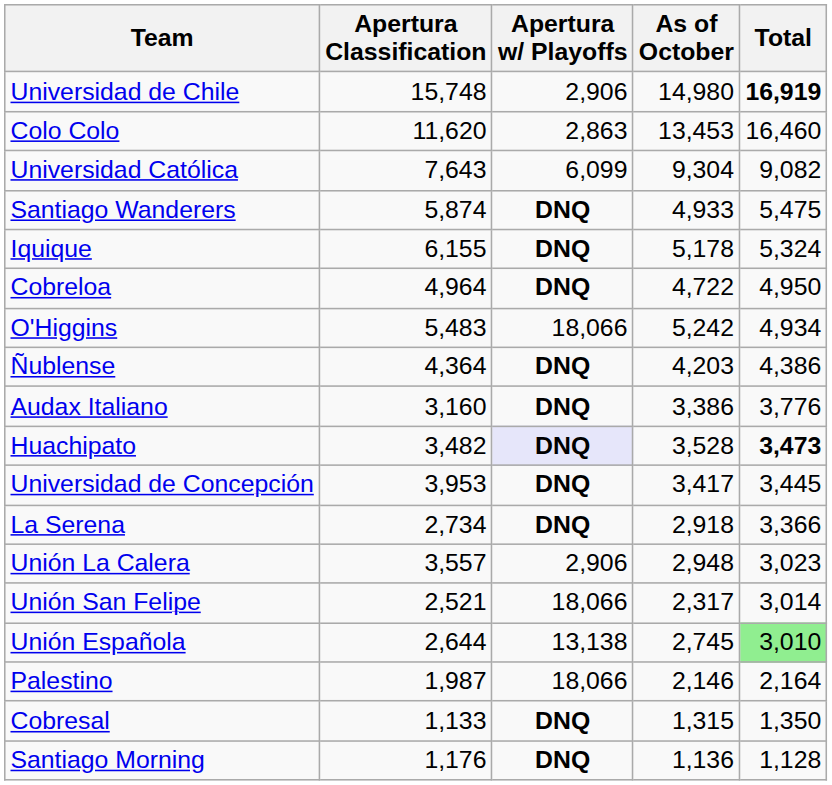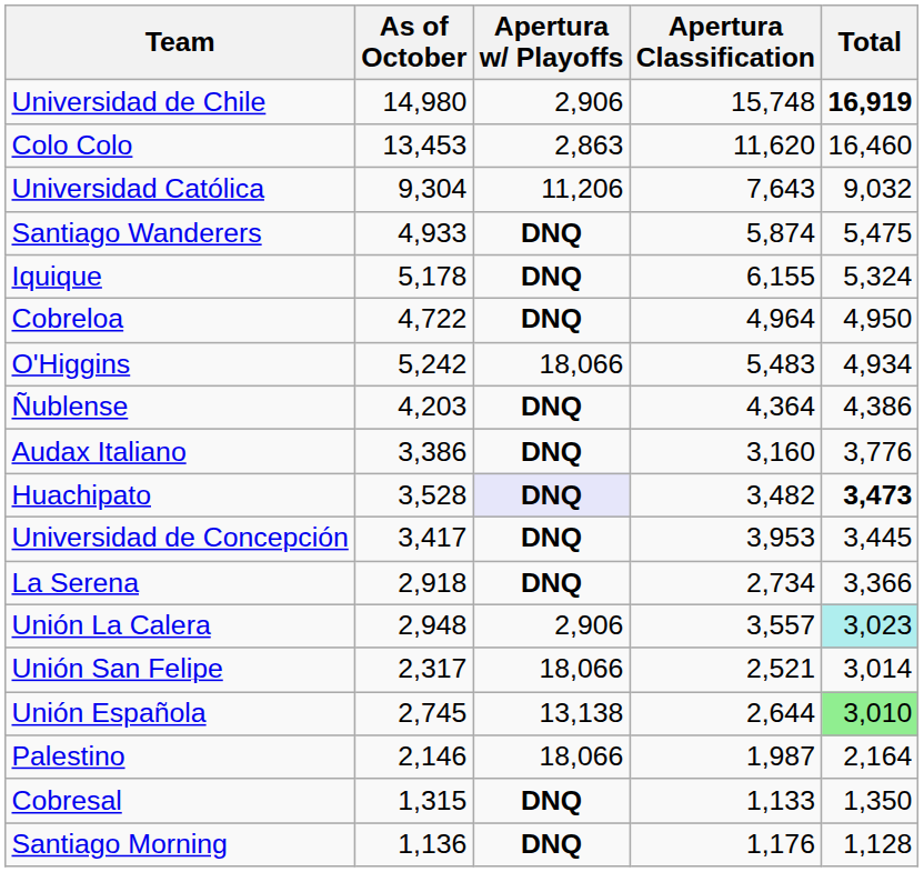columns swapped: Apertura Classification <-> As of October
Universidad Católica | Apertura w/ Playoffs: 6,099 -> 11,206
Universidad Católica | Total: 9,082 -> 9,032
Unión La Calera | Total: no background -> paleturquoise background
